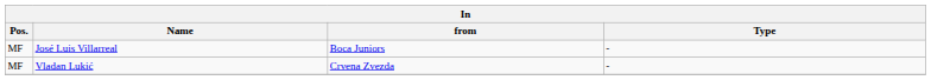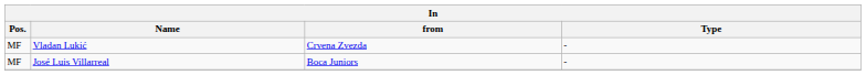rows swapped: José Luis Villarreal <-> Vladan Lukić
